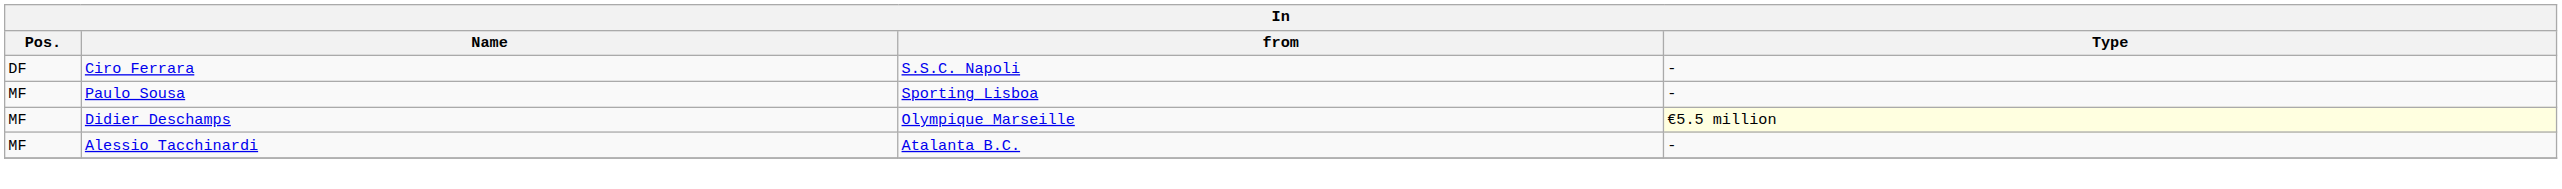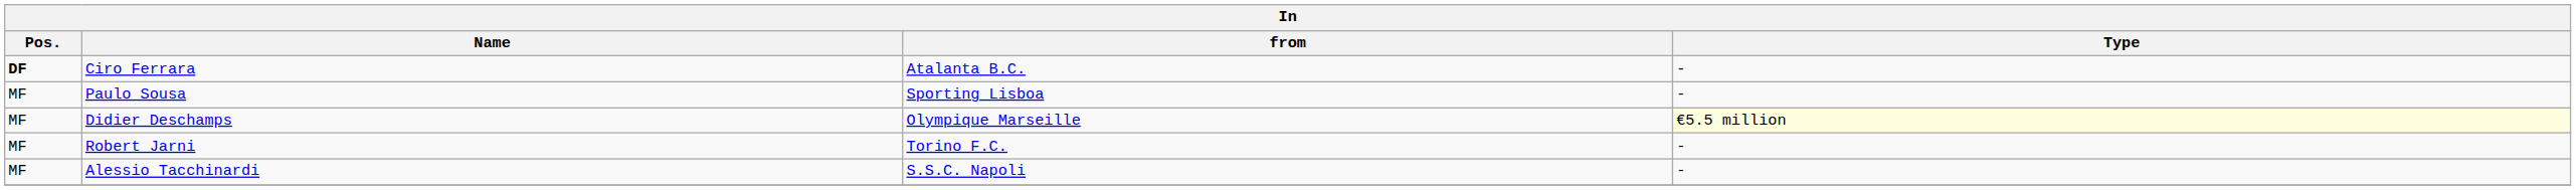Ciro Ferrara | Pos.: normal -> bold
Ciro Ferrara | from: S.S.C. Napoli -> Atalanta B.C.
+ row: MF | Robert Jarni | Torino F.C. | -
Alessio Tacchinardi | from: Atalanta B.C. -> S.S.C. Napoli
